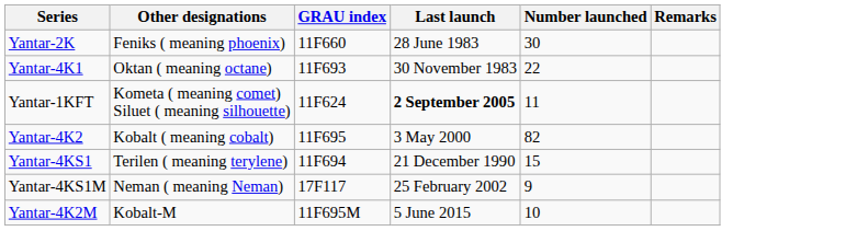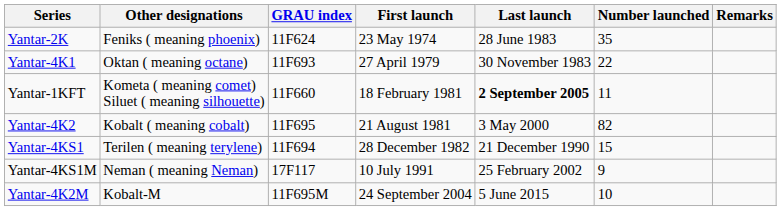+ column: First launch | 23 May 1974 | 27 April 1979 | 18 February 1981 | 21 August 1981 | 28 December 1982 | 10 July 1991 | 24 September 2004
Yantar-2K | GRAU index: 11F660 -> 11F624
Yantar-2K | Number launched: 30 -> 35
Yantar-1KFT | GRAU index: 11F624 -> 11F660
